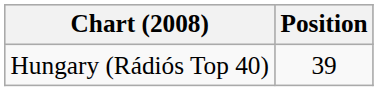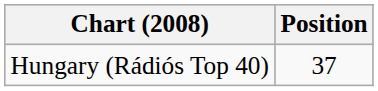Hungary (Rádiós Top 40) | Position: 39 -> 37
